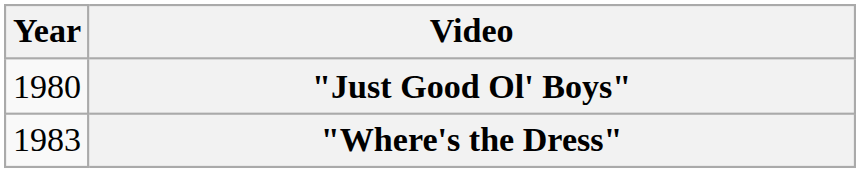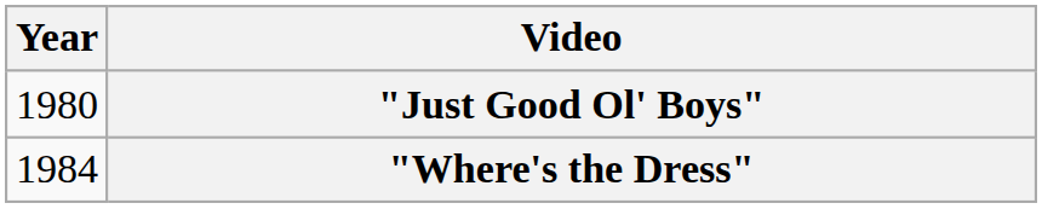"Where's the Dress" | Year: 1983 -> 1984
